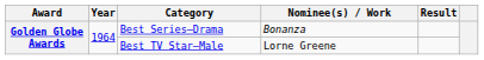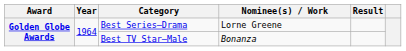Best Series—Drama | Nominee(s) / Work: Bonanza -> Lorne Greene
Best TV Star—Male | Nominee(s) / Work: Lorne Greene -> Bonanza
